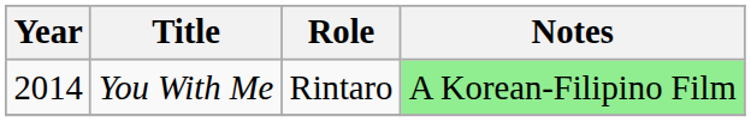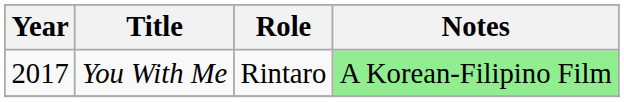You With Me | Year: 2014 -> 2017
